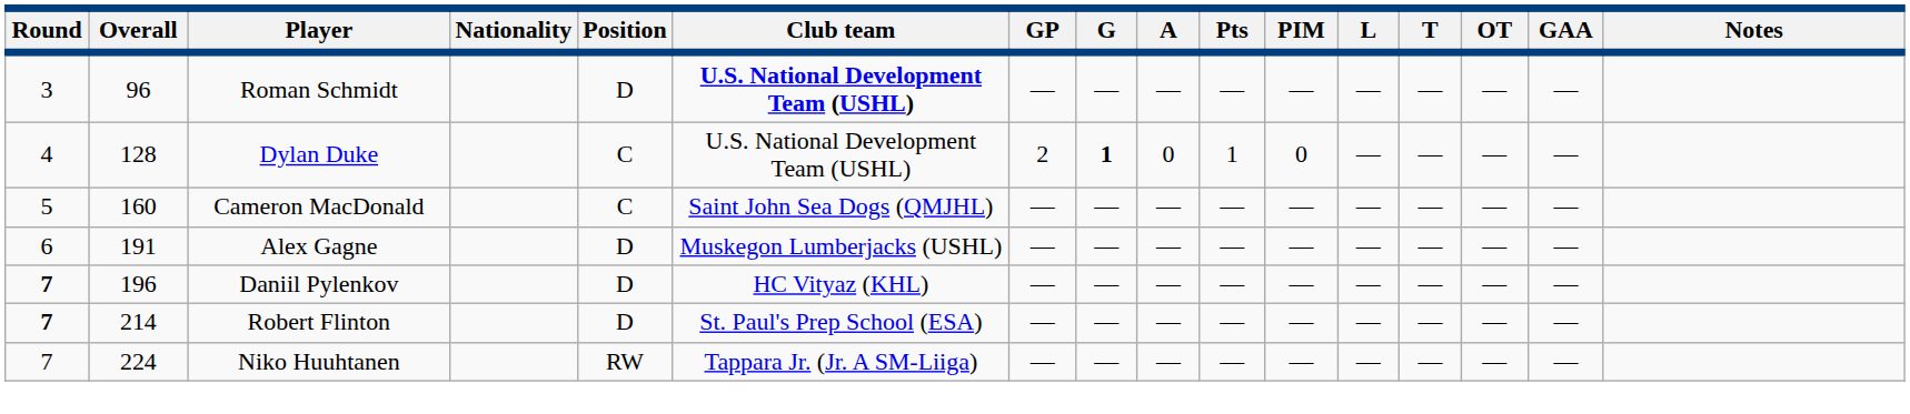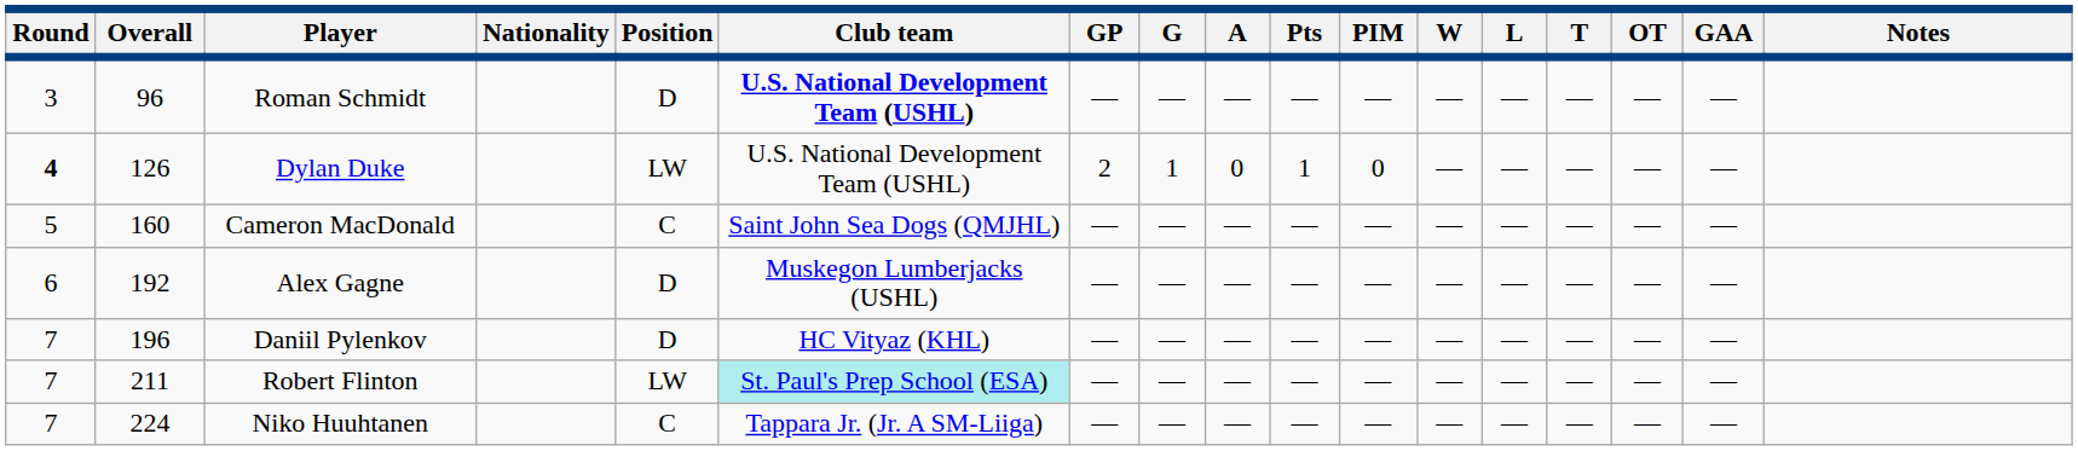+ column: W | — | — | — | — | — | — | —
Dylan Duke | Round: normal -> bold
Dylan Duke | Overall: 128 -> 126
Dylan Duke | Position: C -> LW
Dylan Duke | G: bold -> normal
Alex Gagne | Overall: 191 -> 192
Daniil Pylenkov | Round: bold -> normal
Robert Flinton | Round: bold -> normal
Robert Flinton | Overall: 214 -> 211
Robert Flinton | Position: D -> LW
Robert Flinton | Club team: no background -> paleturquoise background
Niko Huuhtanen | Position: RW -> C
